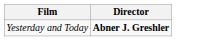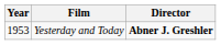+ column: Year | 1953
